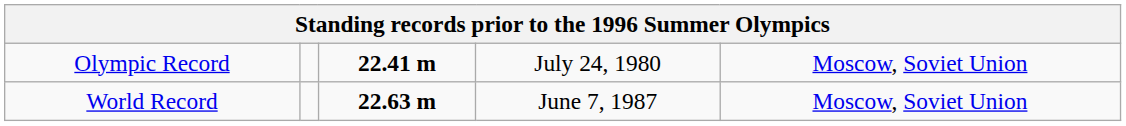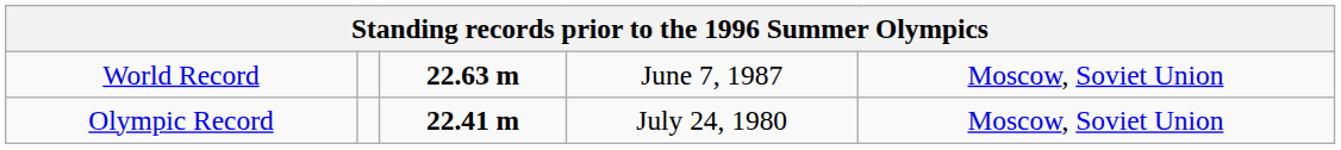rows swapped: World Record <-> Olympic Record
